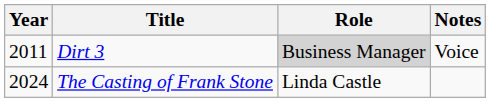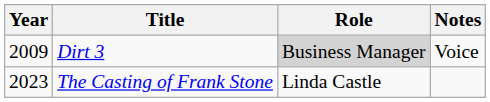Dirt 3 | Year: 2011 -> 2009
The Casting of Frank Stone | Year: 2024 -> 2023
